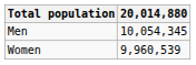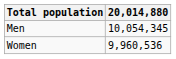Women | 20,014,880: 9,960,539 -> 9,960,536
